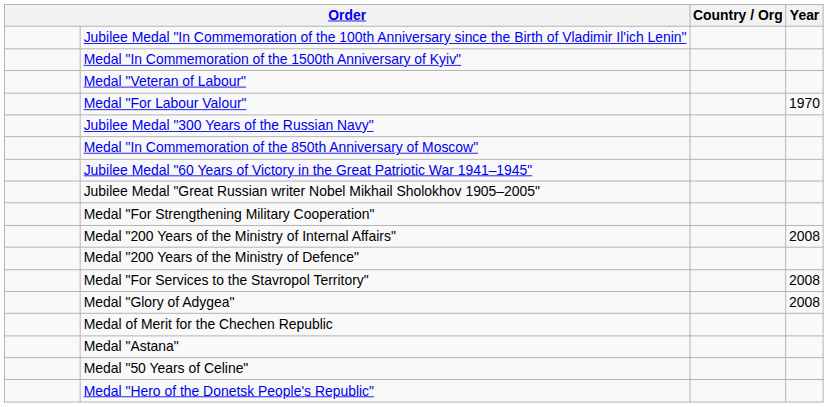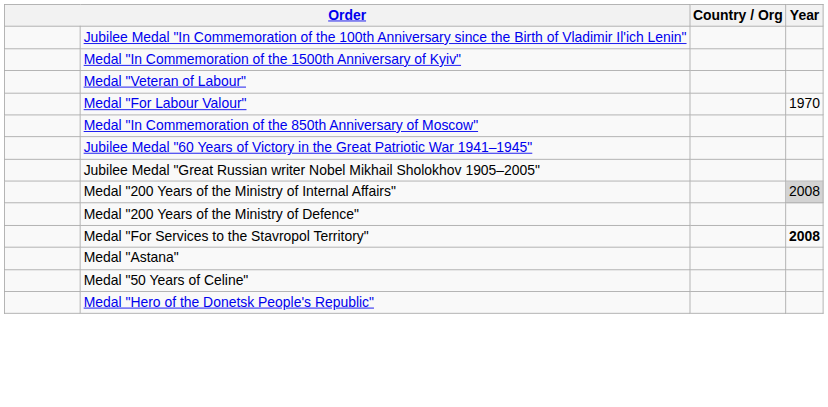- row: Jubilee Medal "300 Years of the Russian Navy"
- row: Medal "For Strengthening Military Cooperation"
Medal "200 Years of the Ministry of Internal Affairs" | Year: no background -> lightgrey background
Medal "For Services to the Stavropol Territory" | Year: normal -> bold
- row: Medal "Glory of Adygea" | 2008
- row: Medal of Merit for the Chechen Republic
